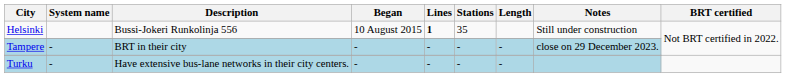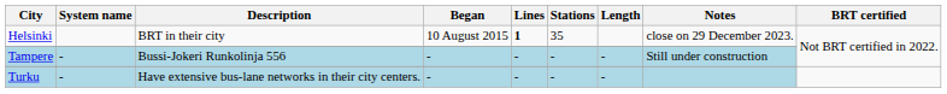Helsinki | Description: Bussi-Jokeri Runkolinja 556 -> BRT in their city
Helsinki | Notes: Still under construction -> close on 29 December 2023.
Tampere | Description: BRT in their city -> Bussi-Jokeri Runkolinja 556
Tampere | Notes: close on 29 December 2023. -> Still under construction
